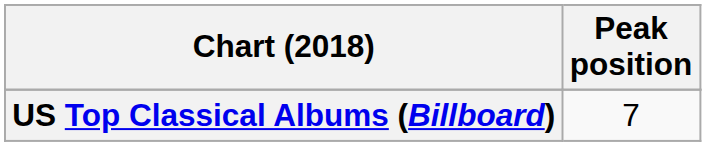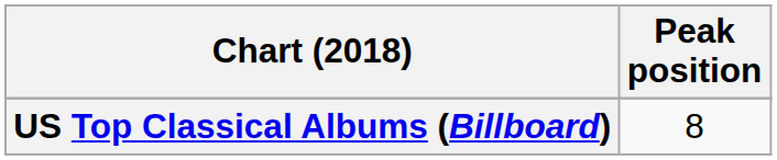US Top Classical Albums (Billboard) | Peak position: 7 -> 8
